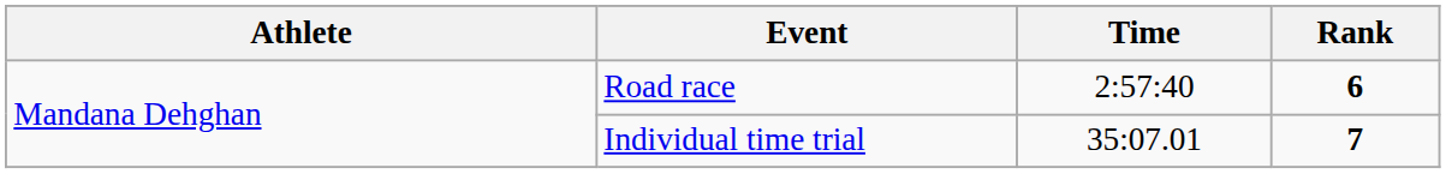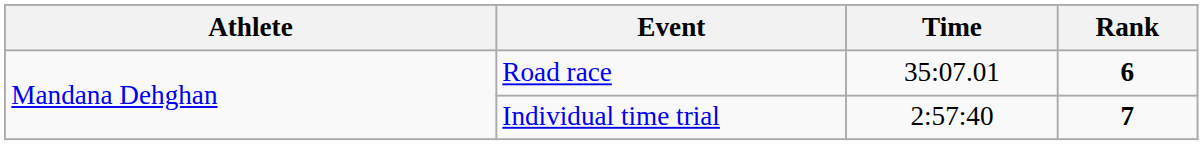Road race | Time: 2:57:40 -> 35:07.01
Individual time trial | Time: 35:07.01 -> 2:57:40
